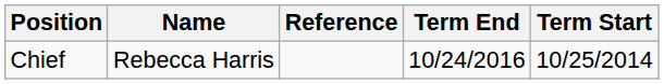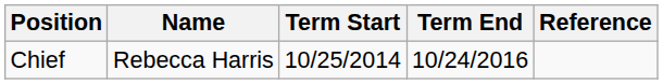columns swapped: Term Start <-> Reference
